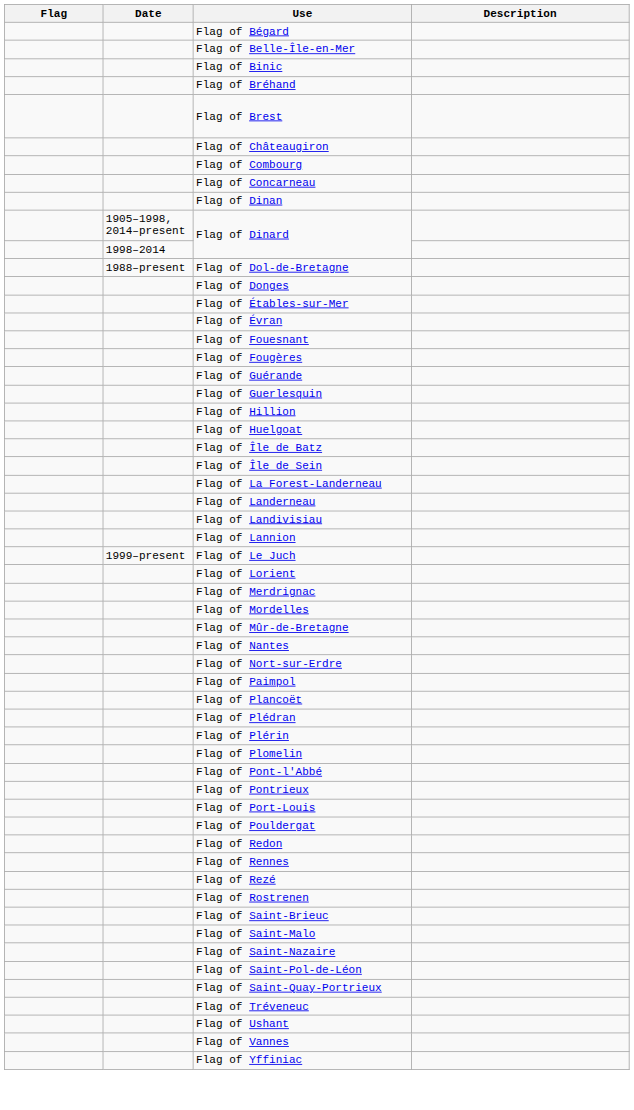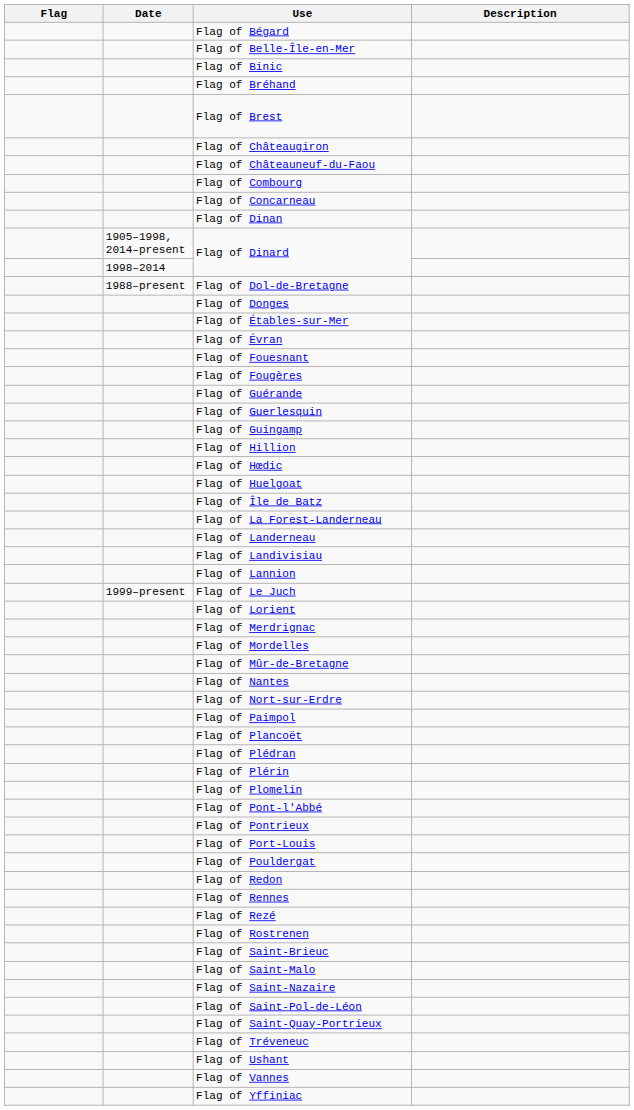+ row: Flag of Châteauneuf-du-Faou
+ row: Flag of Guingamp
+ row: Flag of Hœdic
- row: Flag of Île de Sein
